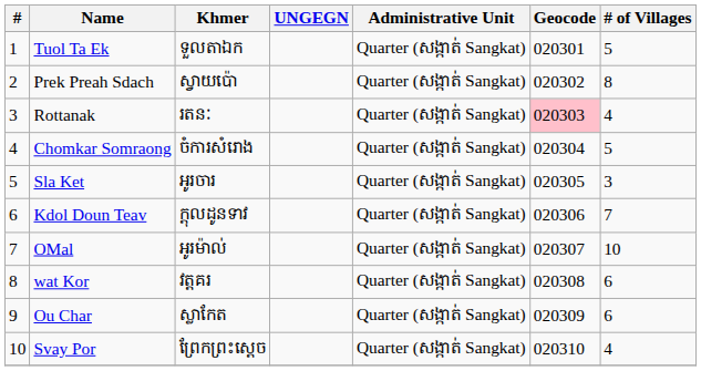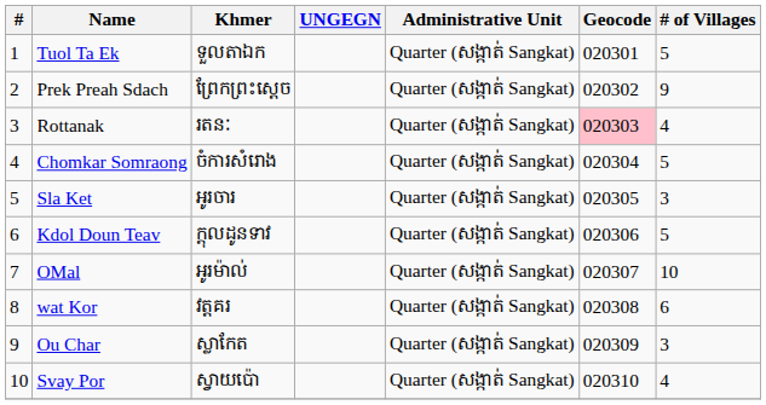Prek Preah Sdach | Khmer: ស្វាយប៉ោ -> ព្រែកព្រះស្ដេច
Prek Preah Sdach | # of Villages: 8 -> 9
Kdol Doun Teav | # of Villages: 7 -> 5
Ou Char | # of Villages: 6 -> 3
Svay Por | Khmer: ព្រែកព្រះស្ដេច -> ស្វាយប៉ោ
